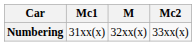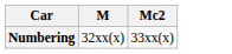- column: Mc1 | 31xx(x)
